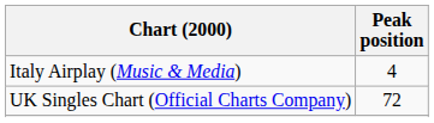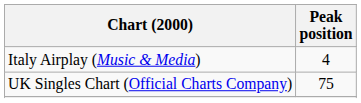UK Singles Chart (Official Charts Company) | Peak position: 72 -> 75
